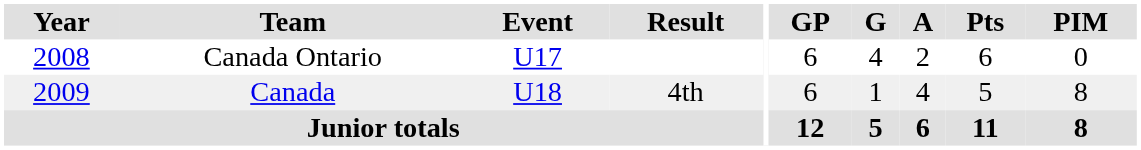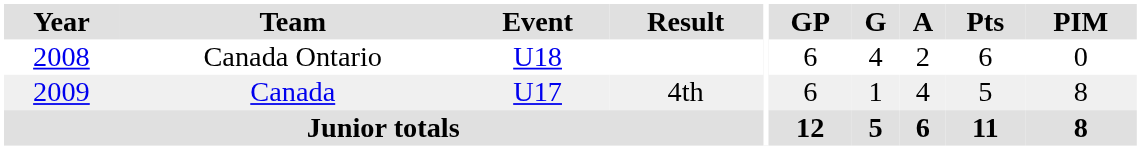Canada Ontario | Event: U17 -> U18
Canada | Event: U18 -> U17
